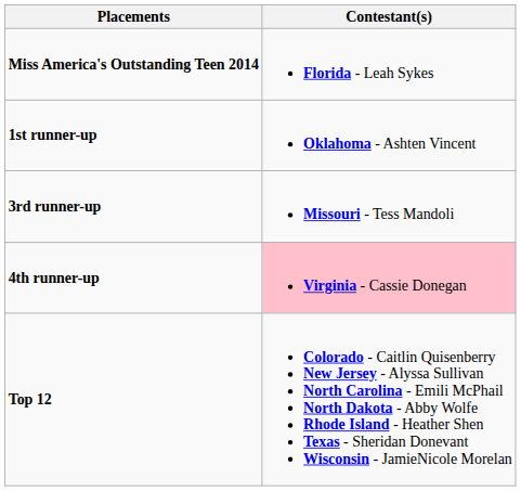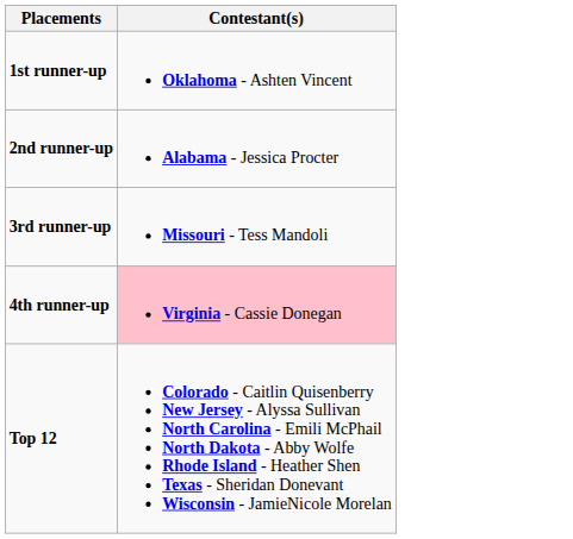- row: Miss America's Outstanding Teen 2014 | Florida - Leah Sykes
+ row: 2nd runner-up | Alabama - Jessica Procter
